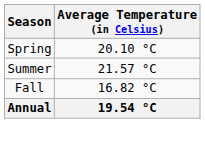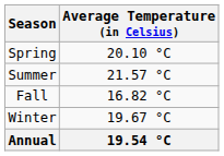+ row: Winter | 19.67 °C
